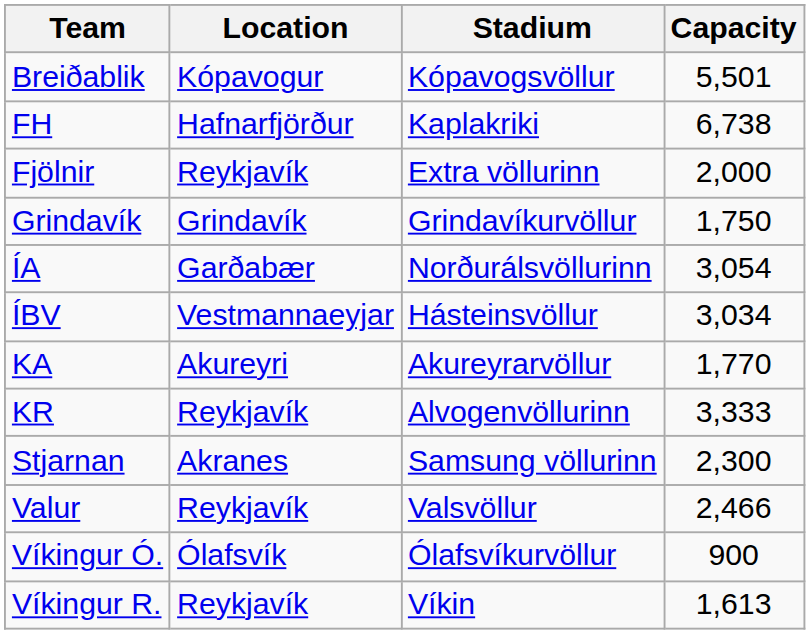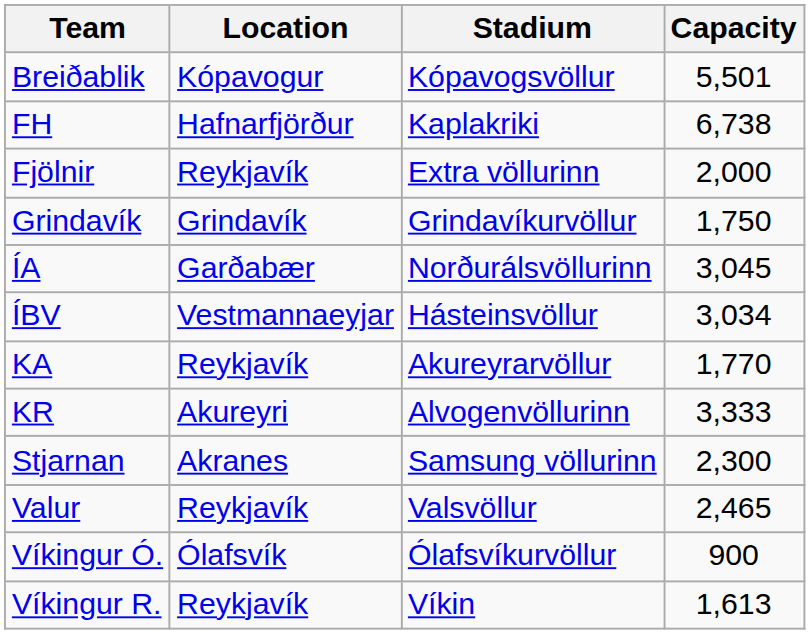ÍA | Capacity: 3,054 -> 3,045
KA | Location: Akureyri -> Reykjavík
KR | Location: Reykjavík -> Akureyri
Valur | Capacity: 2,466 -> 2,465
